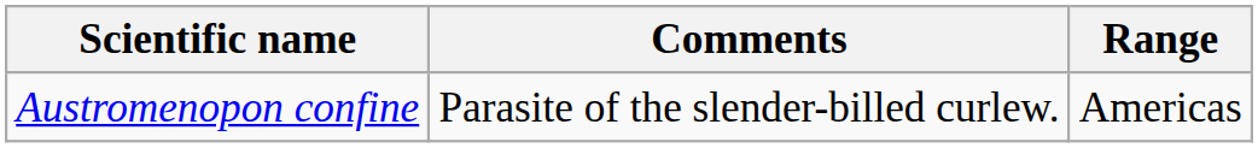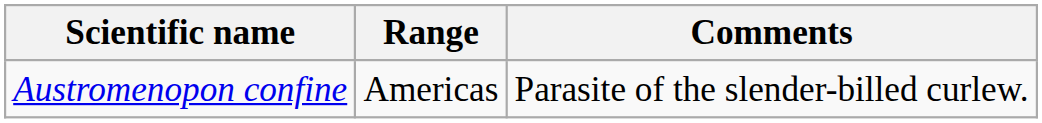columns swapped: Range <-> Comments
